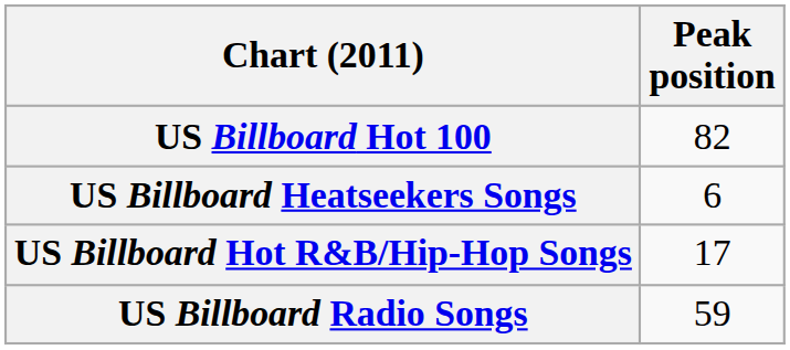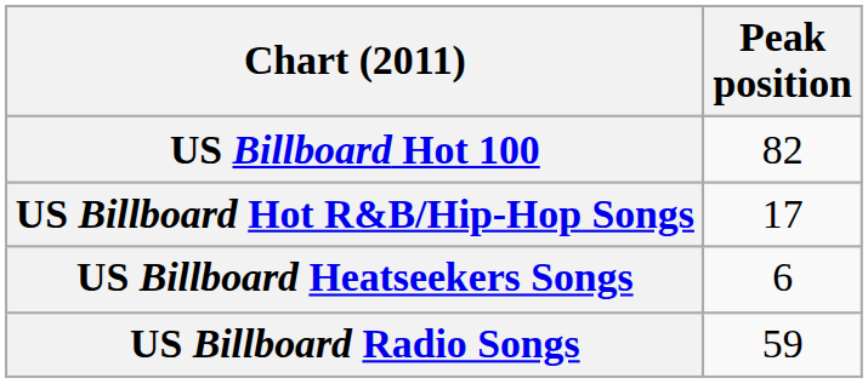rows swapped: US Billboard Heatseekers Songs <-> US Billboard Hot R&B/Hip-Hop Songs
